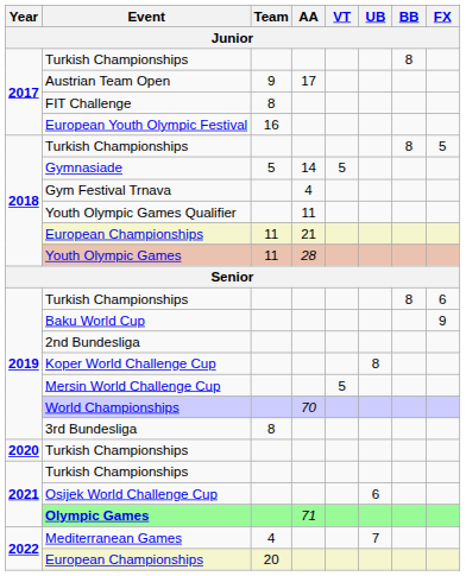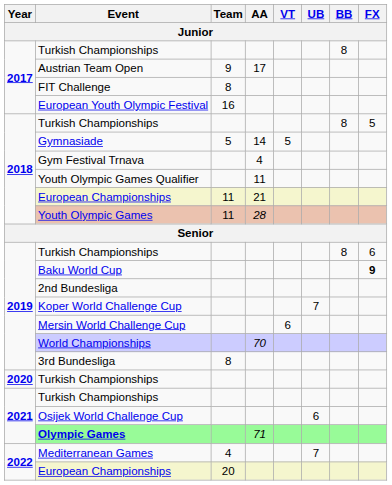Baku World Cup | FX: normal -> bold
Koper World Challenge Cup | UB: 8 -> 7
Mersin World Challenge Cup | VT: 5 -> 6
